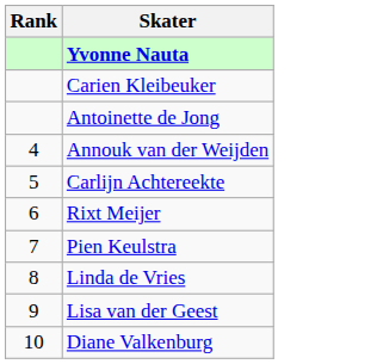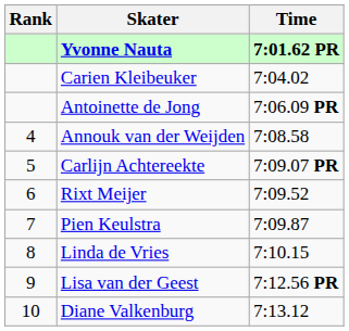+ column: Time | 7:01.62 PR | 7:04.02 | 7:06.09 PR | 7:08.58 | 7:09.07 PR | 7:09.52 | 7:09.87 | 7:10.15 | 7:12.56 PR | 7:13.12
